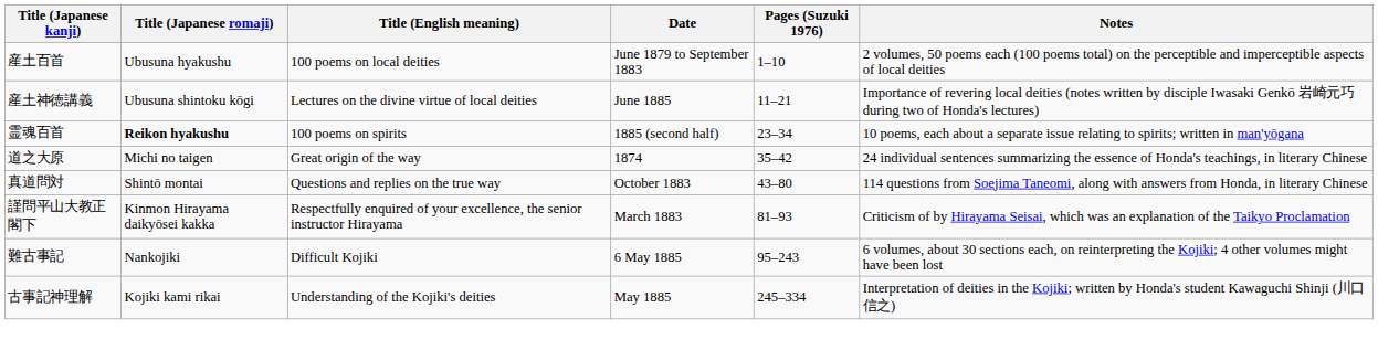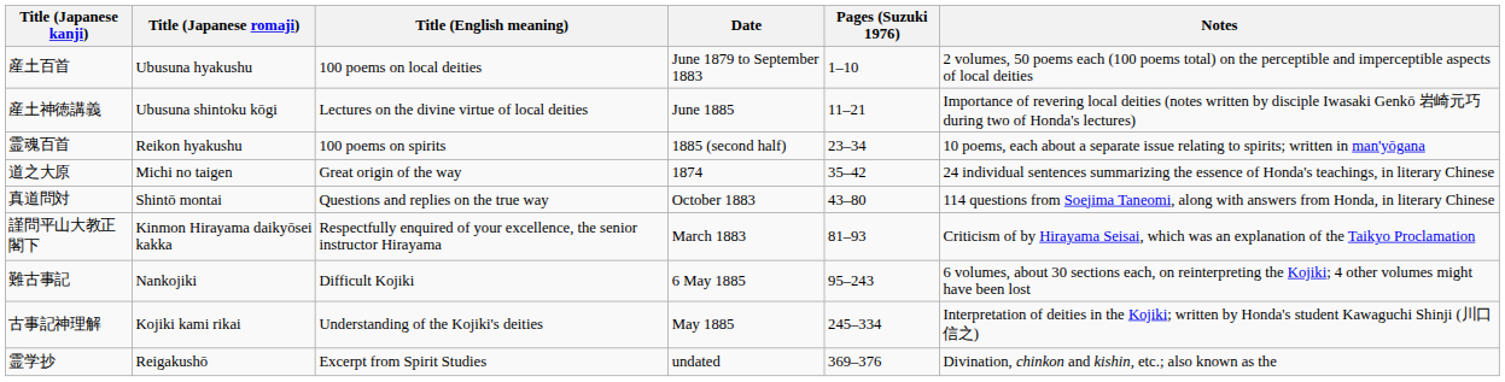霊魂百首 | Title (Japanese romaji): bold -> normal
+ row: 霊学抄 | Reigakushō | Excerpt from Spirit Studies | undated | 369–376 | Divination, chinkon and kishin, etc.; also known as the
